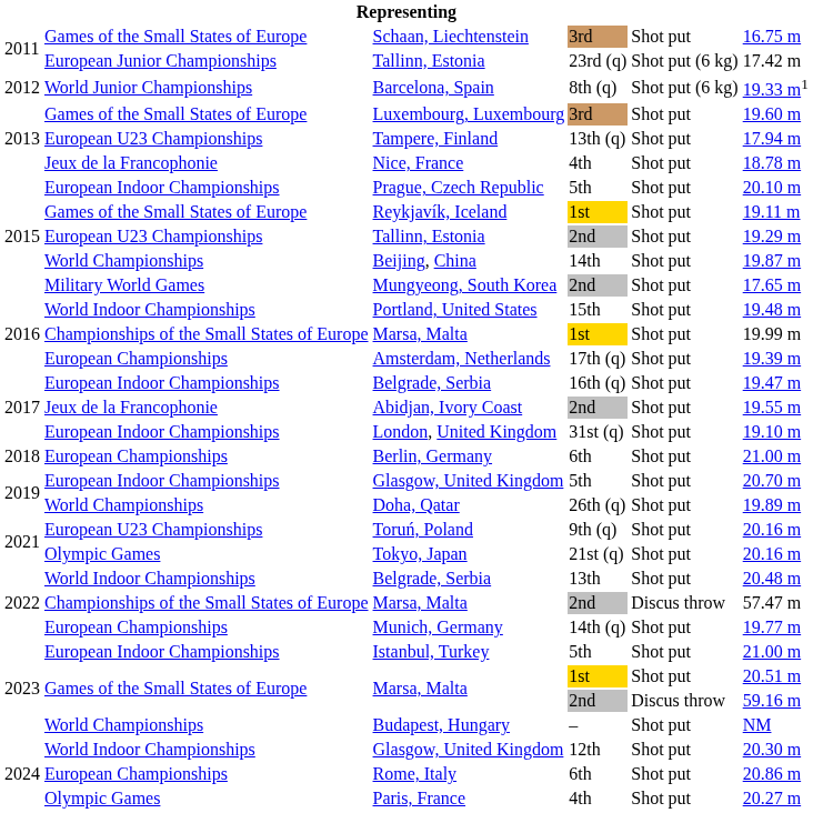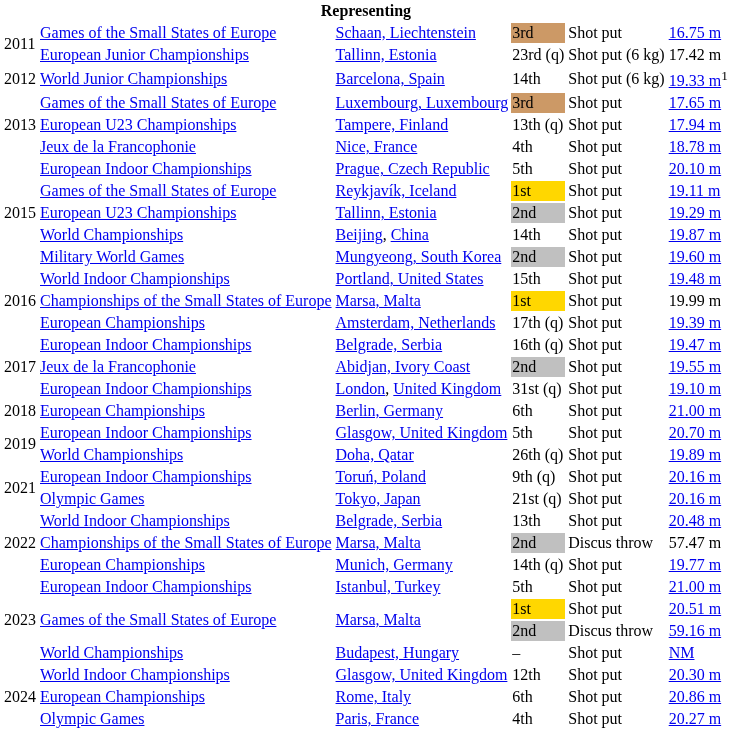Barcelona, Spain | column 4: 8th (q) -> 14th
Luxembourg, Luxembourg | column 6: 19.60 m -> 17.65 m
Mungyeong, South Korea | column 6: 17.65 m -> 19.60 m
Toruń, Poland | column 2: European U23 Championships -> European Indoor Championships
